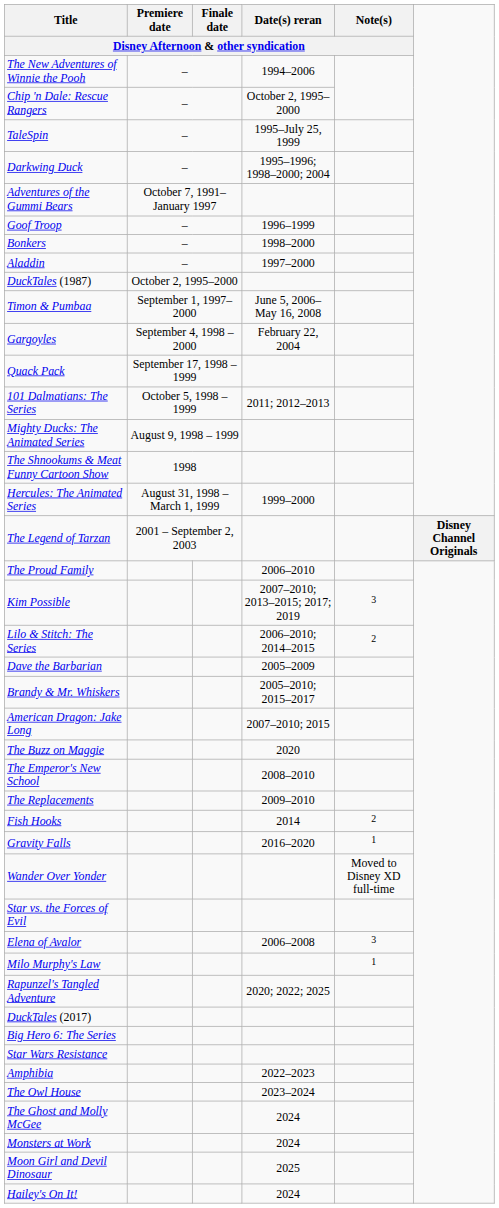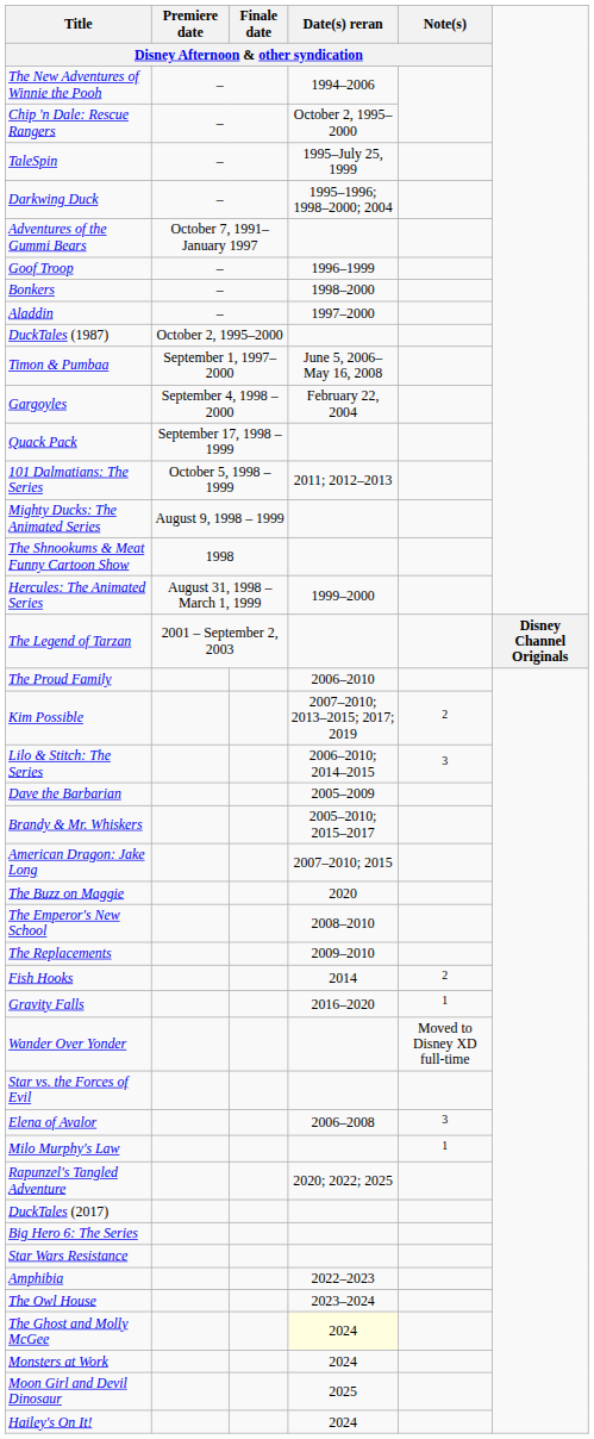Kim Possible | Note(s) / Disney Afternoon & other syndication: 3 -> 2
Lilo & Stitch: The Series | Note(s) / Disney Afternoon & other syndication: 2 -> 3
The Ghost and Molly McGee | Date(s) reran / Disney Afternoon & other syndication: no background -> lightyellow background
